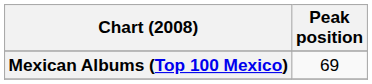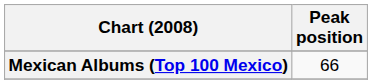Mexican Albums (Top 100 Mexico) | Peak position: 69 -> 66
